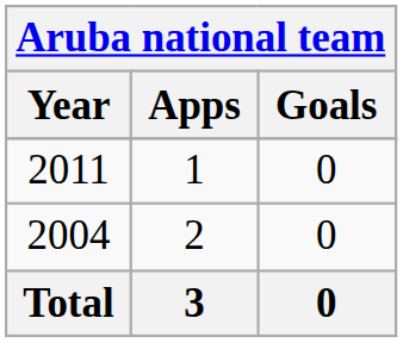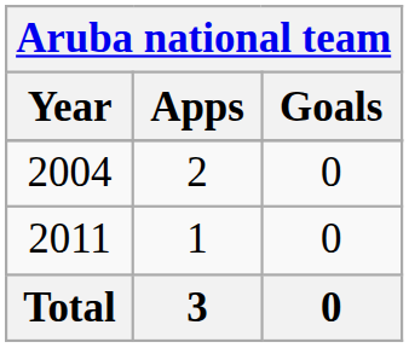rows swapped: 2004 <-> 2011
